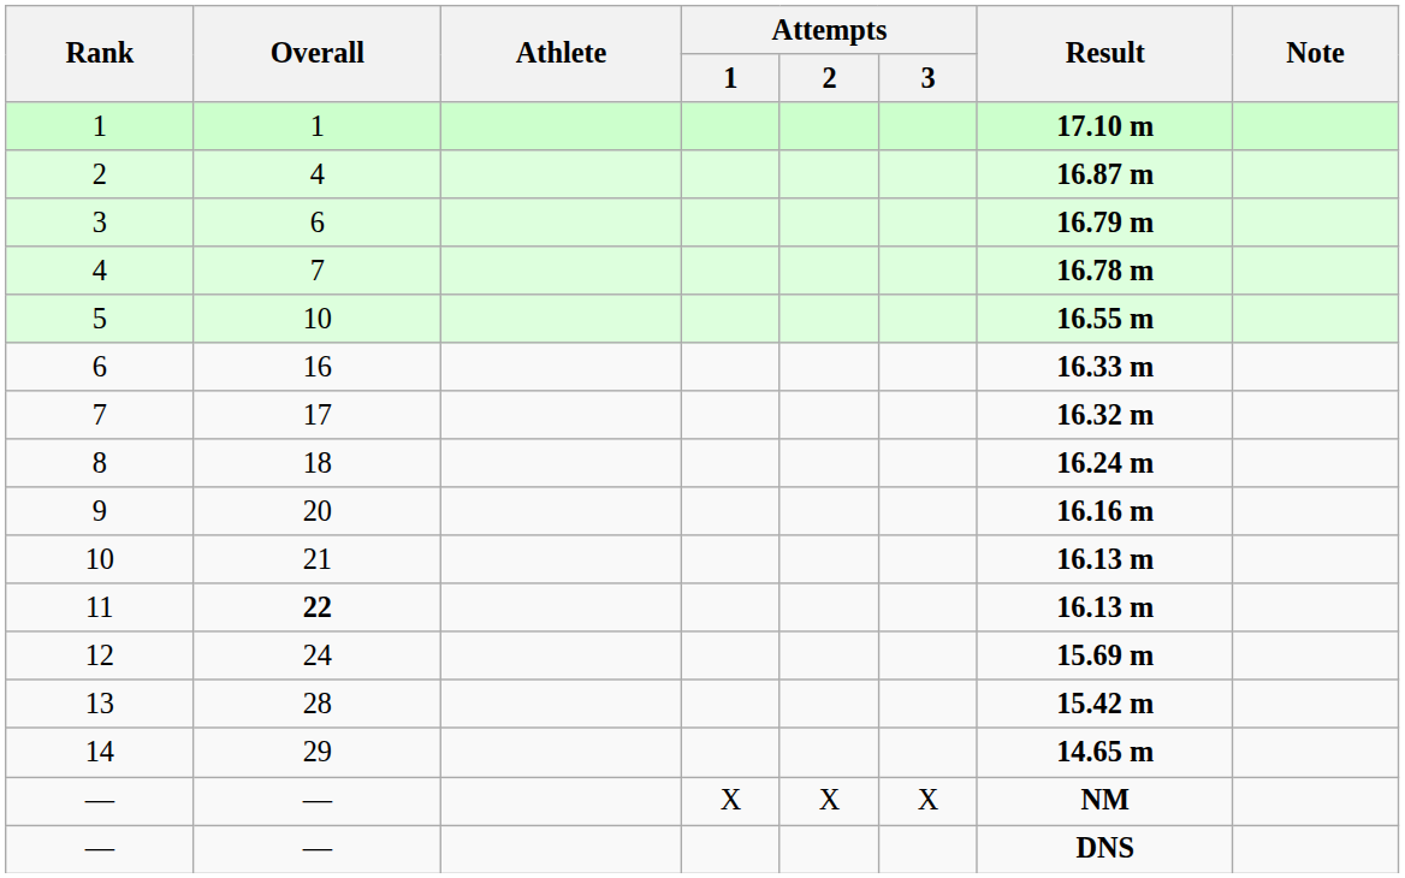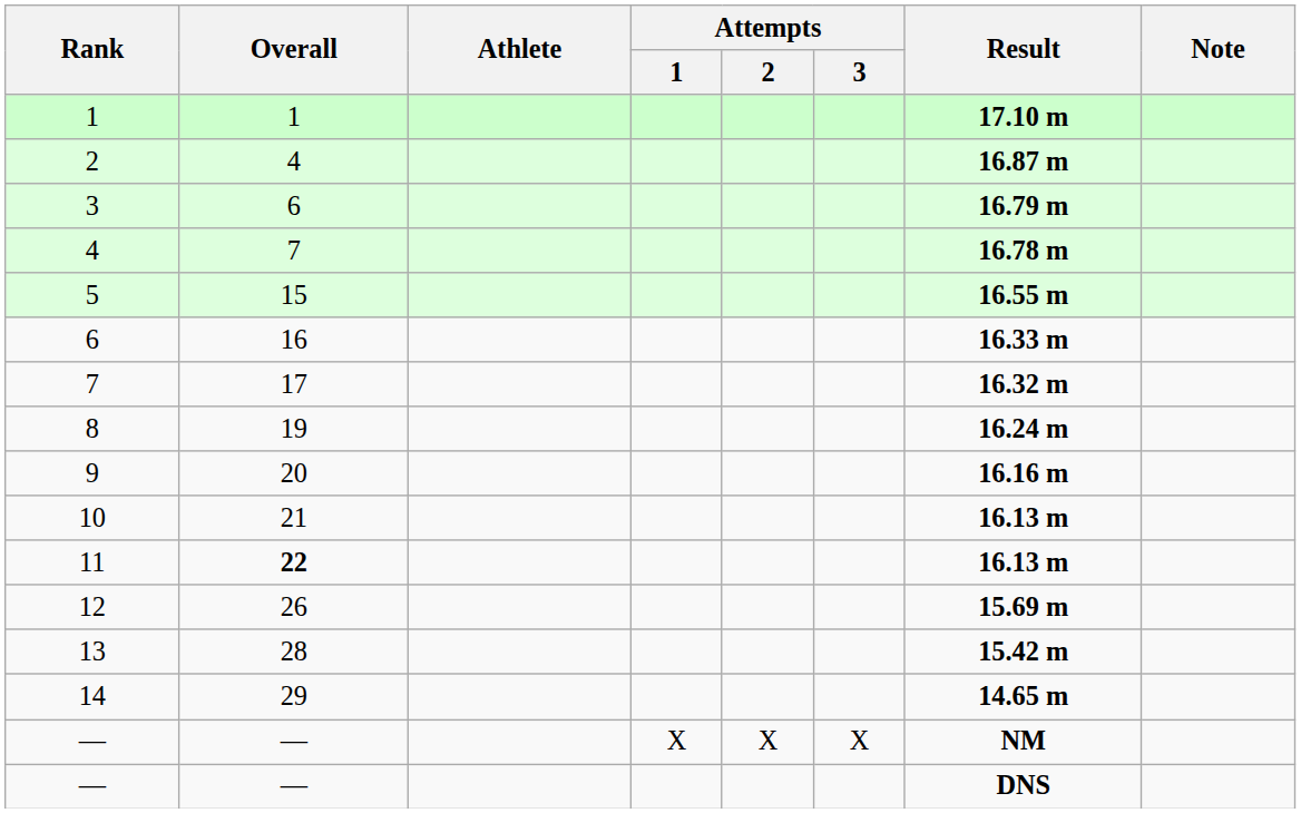5 | Overall: 10 -> 15
8 | Overall: 18 -> 19
12 | Overall: 24 -> 26
